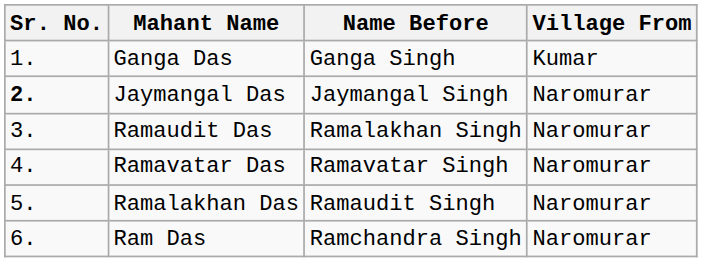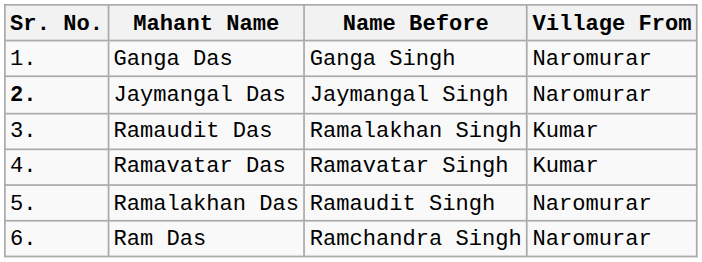Ganga Das | Village From: Kumar -> Naromurar
Ramaudit Das | Village From: Naromurar -> Kumar
Ramavatar Das | Village From: Naromurar -> Kumar
